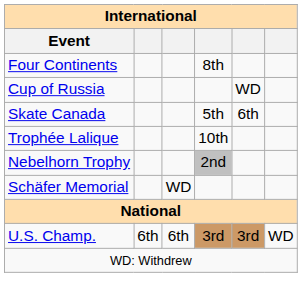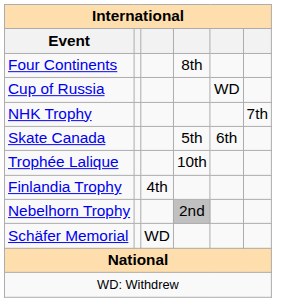+ row: NHK Trophy | 7th
+ row: Finlandia Trophy | 4th
- row: U.S. Champ. | 6th | 6th | 3rd | 3rd | WD
